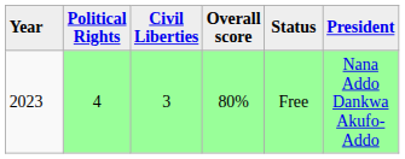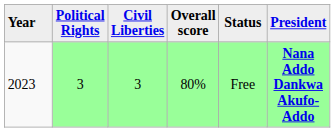2023 | column 2: 4 -> 3
2023 | column 6: normal -> bold
